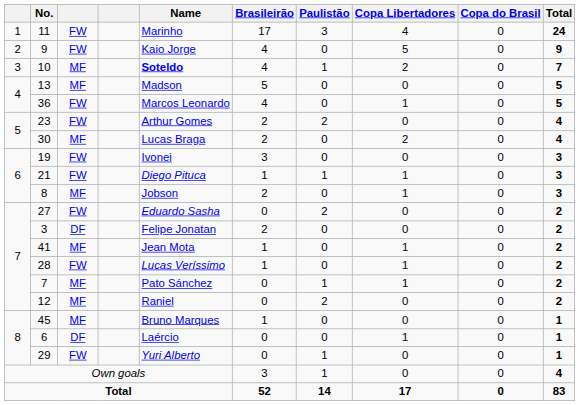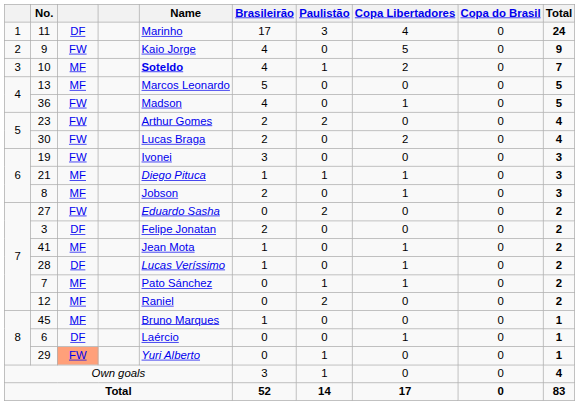11 | column 3: FW -> DF
13 | Name: Madson -> Marcos Leonardo
36 | Name: Marcos Leonardo -> Madson
30 | column 3: MF -> FW
21 | column 3: FW -> MF
28 | column 3: FW -> DF
29 | column 3: no background -> lightsalmon background
